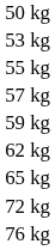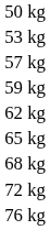- row: 55 kg
+ row: 68 kg
